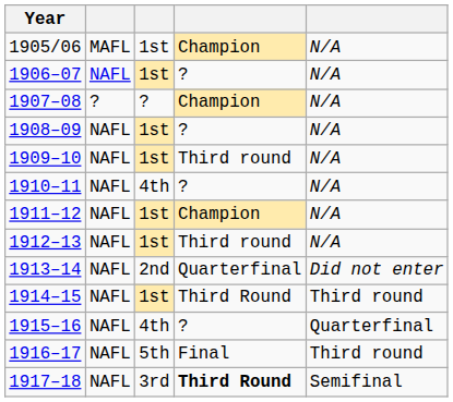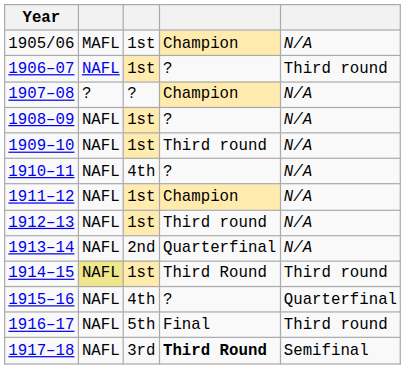1906–07 | column 5: N/A -> Third round
1913–14 | column 5: Did not enter -> N/A
1914–15 | column 2: no background -> khaki background
